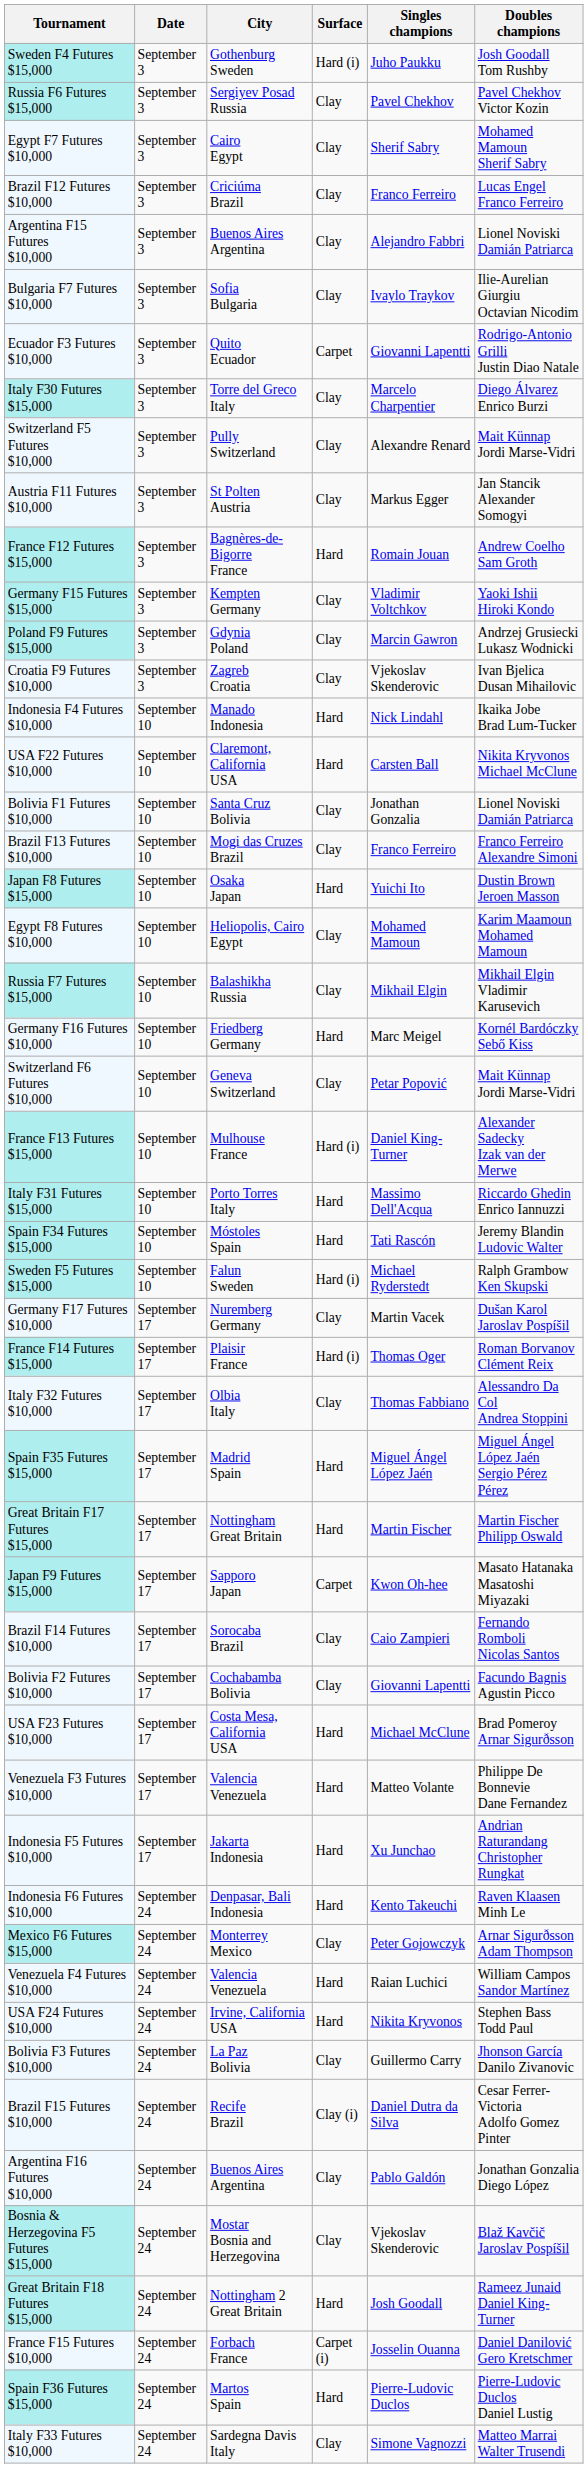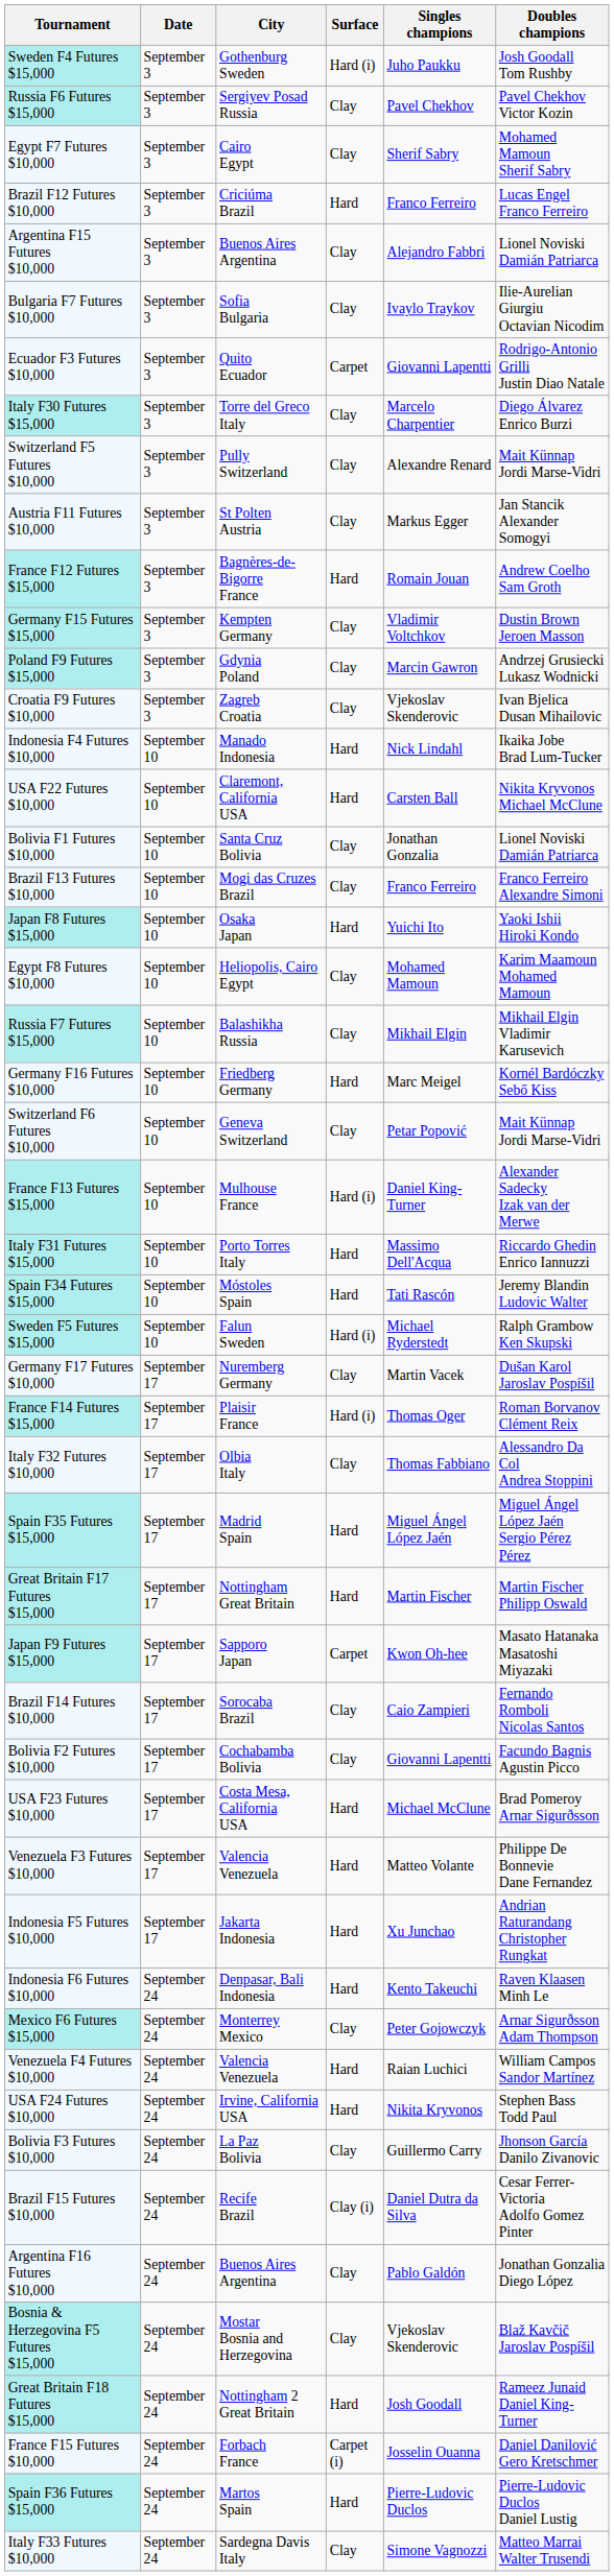Brazil F12 Futures $10,000 | Surface: Clay -> Hard
Germany F15 Futures $15,000 | Doubles champions: Yaoki Ishii Hiroki Kondo -> Dustin Brown Jeroen Masson
Japan F8 Futures $15,000 | Doubles champions: Dustin Brown Jeroen Masson -> Yaoki Ishii Hiroki Kondo
